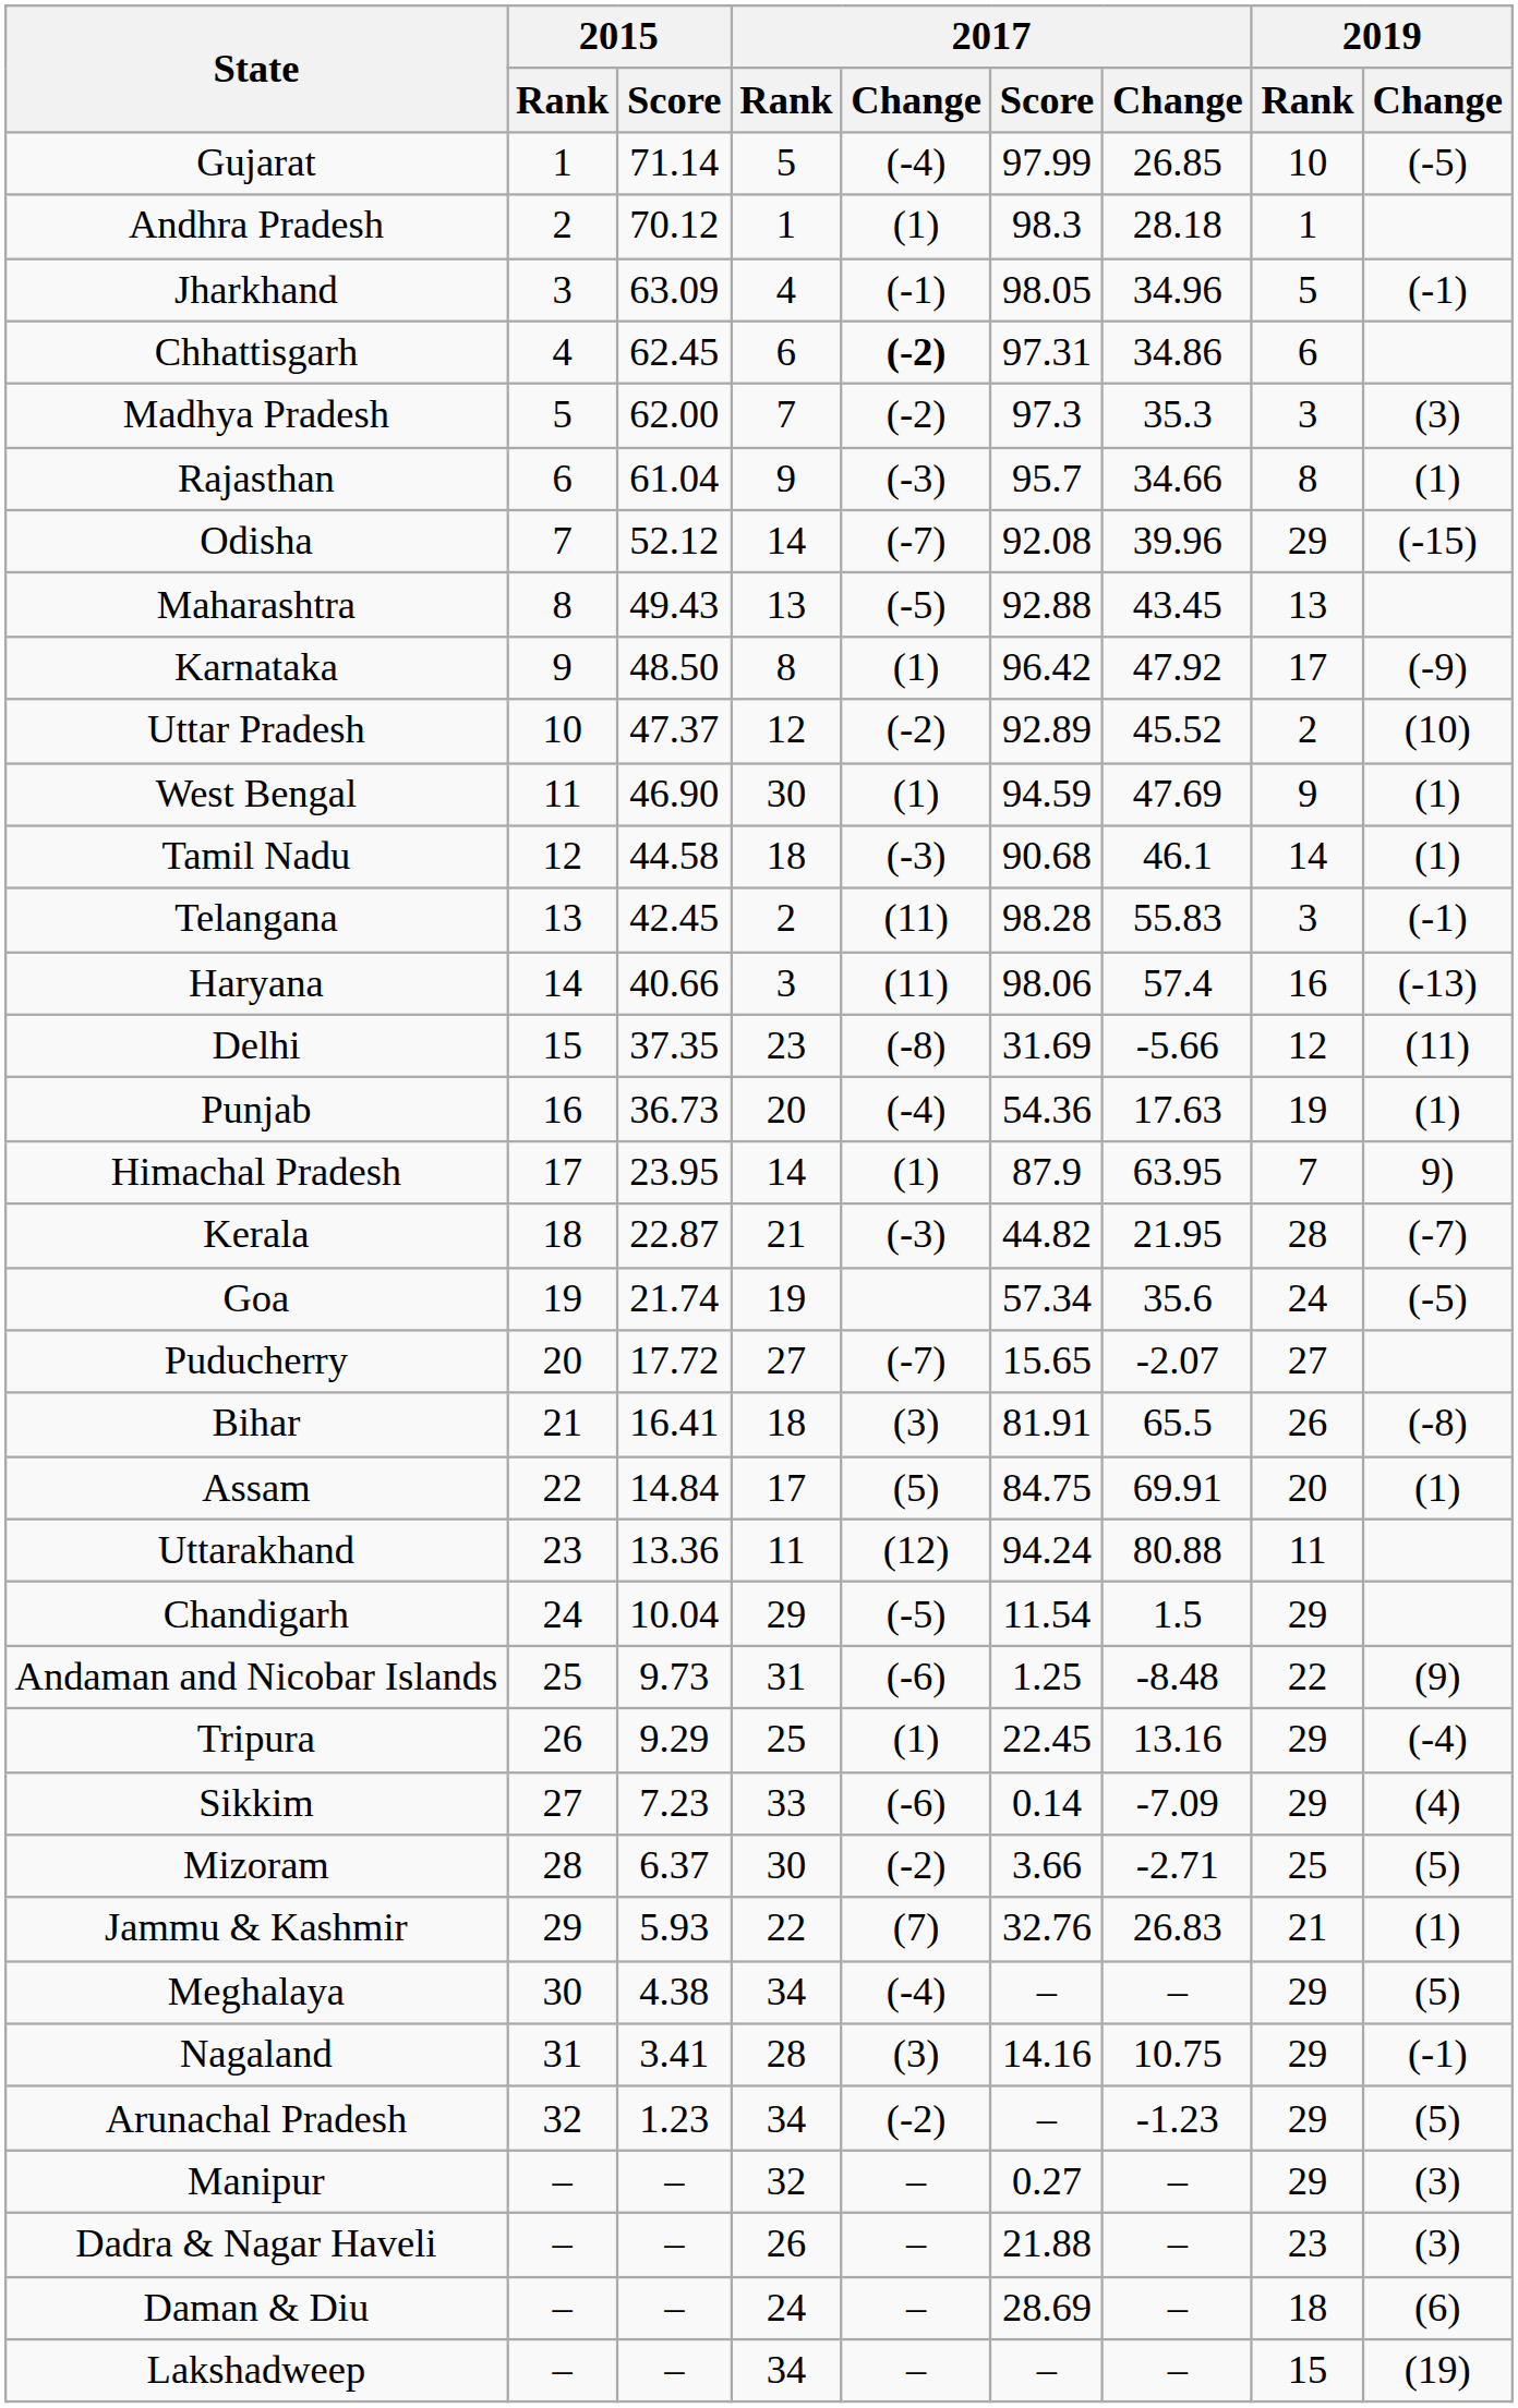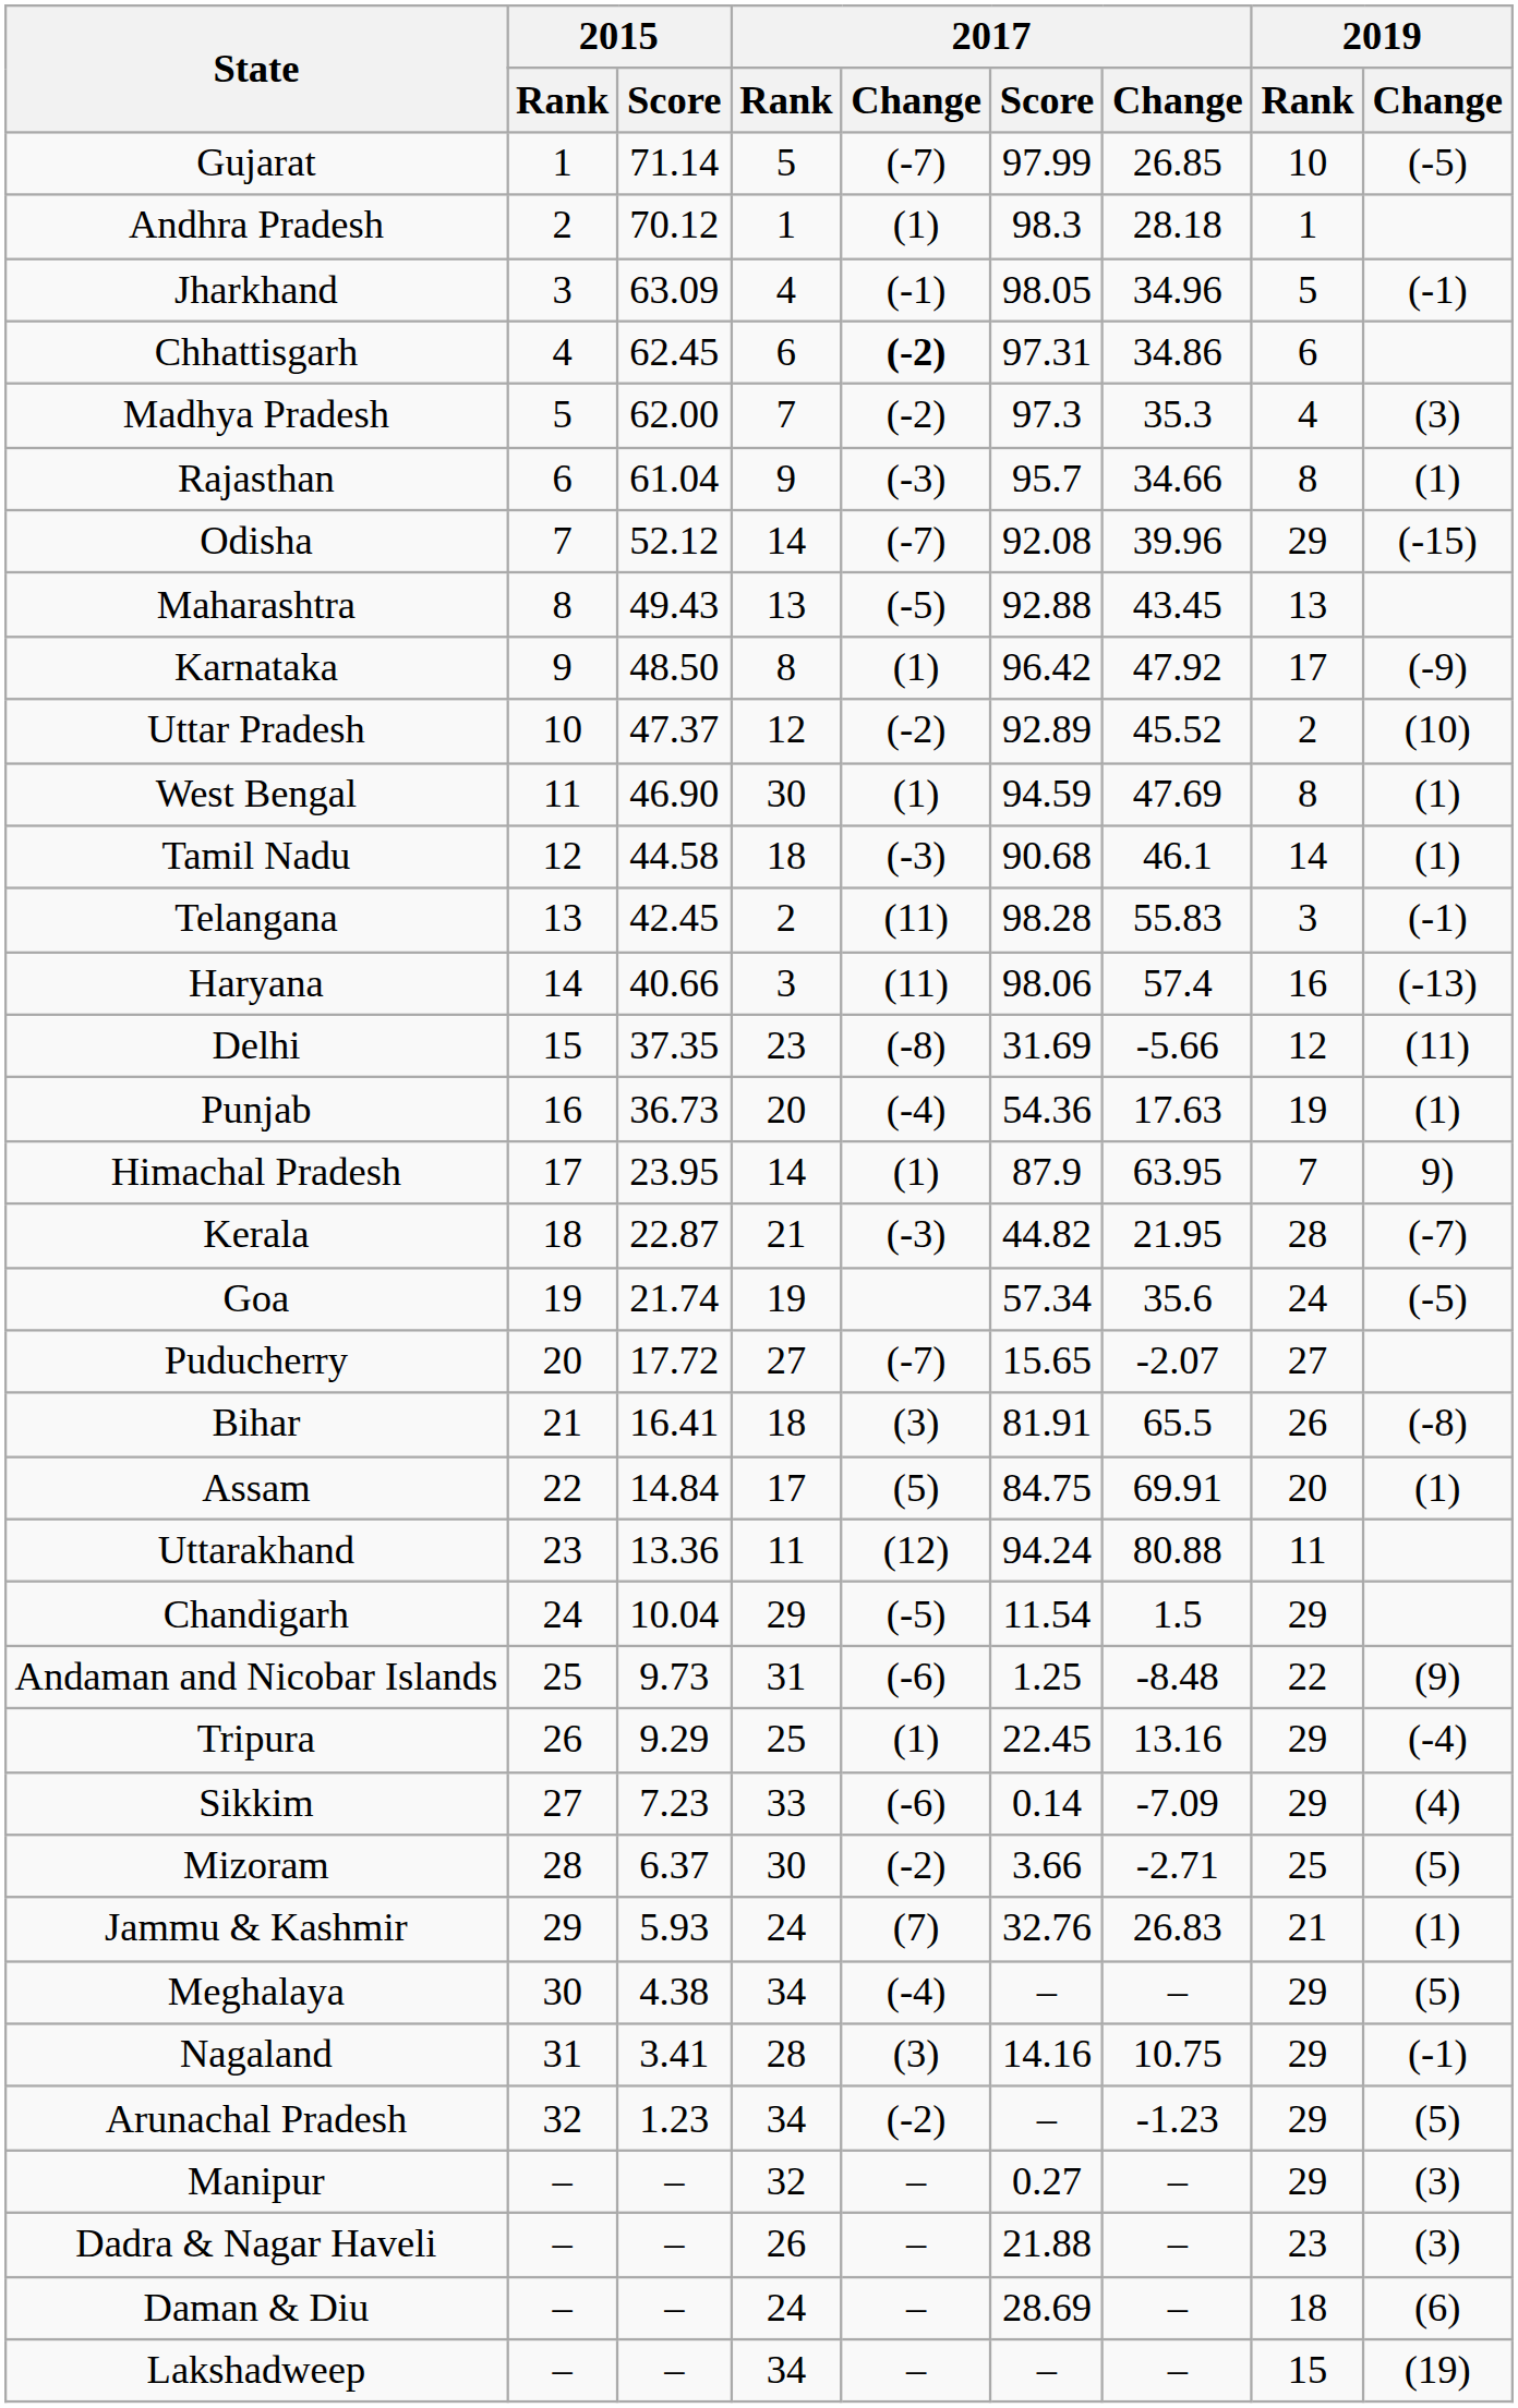Gujarat | column 5: (-4) -> (-7)
Madhya Pradesh | 2019 / Rank: 3 -> 4
West Bengal | 2019 / Rank: 9 -> 8
Jammu & Kashmir | 2017 / Rank: 22 -> 24
